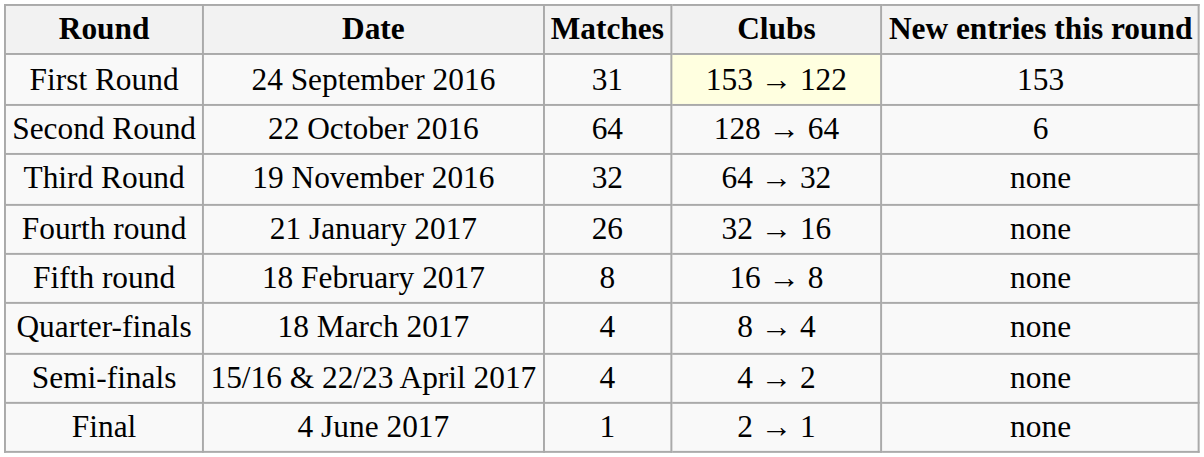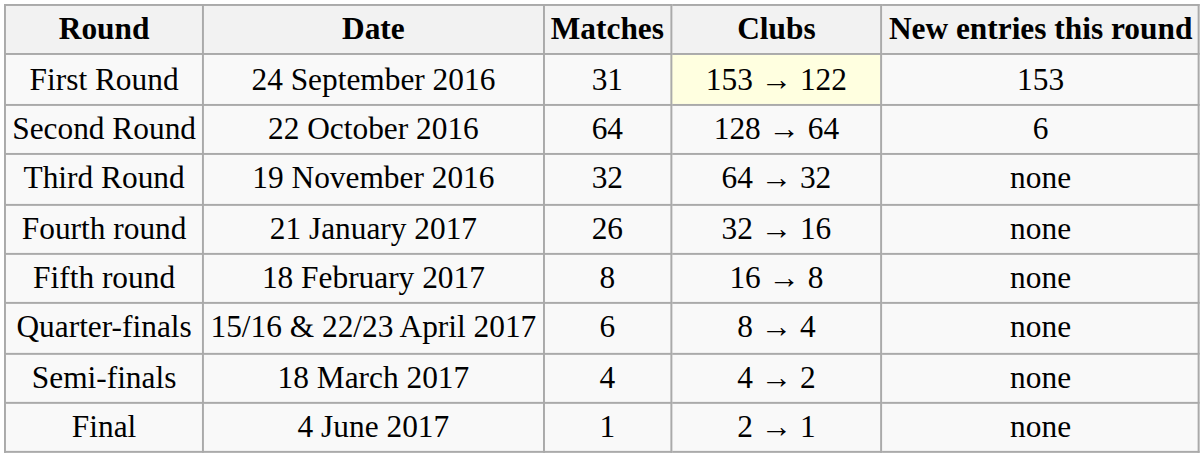Quarter-finals | Date: 18 March 2017 -> 15/16 & 22/23 April 2017
Quarter-finals | Matches: 4 -> 6
Semi-finals | Date: 15/16 & 22/23 April 2017 -> 18 March 2017
